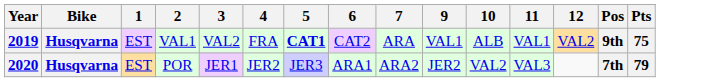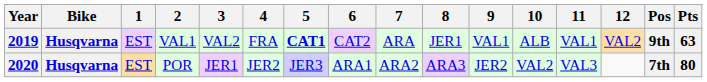+ column: 8 | JER1 | ARA3
2019 | Pts: 75 -> 63
2020 | Pts: 79 -> 80
